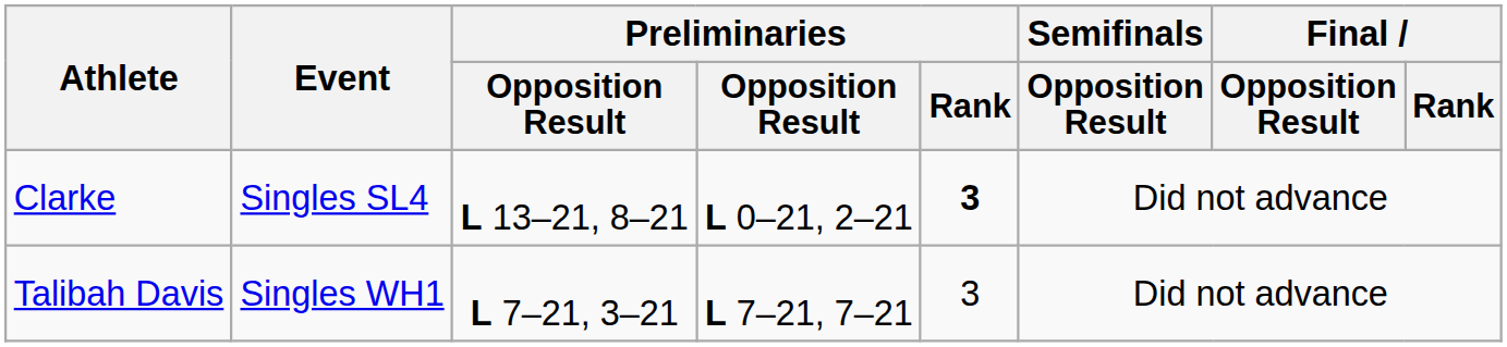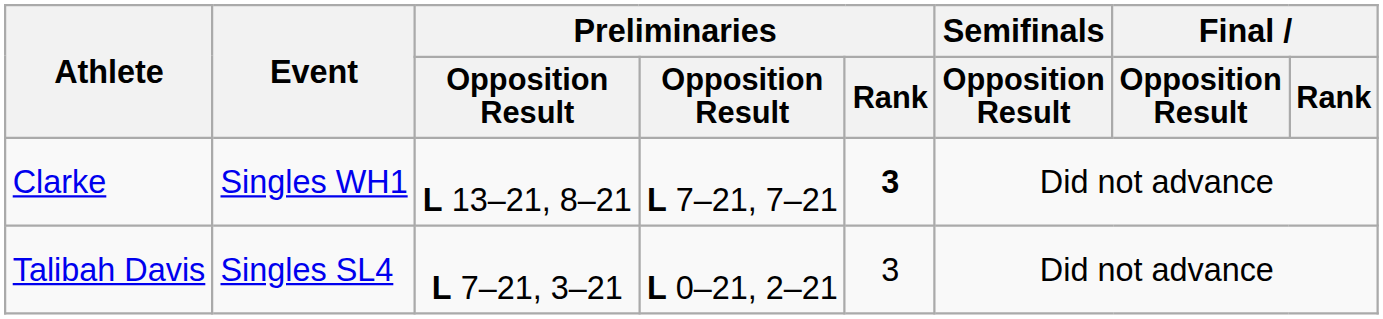Clarke | Event: Singles SL4 -> Singles WH1
Clarke | column 4: L 0–21, 2–21 -> L 7–21, 7–21
Talibah Davis | Event: Singles WH1 -> Singles SL4
Talibah Davis | column 4: L 7–21, 7–21 -> L 0–21, 2–21
